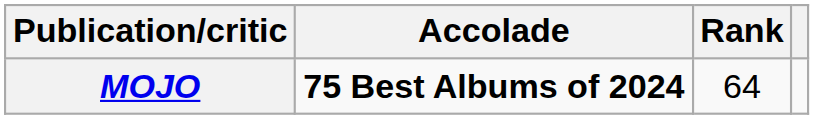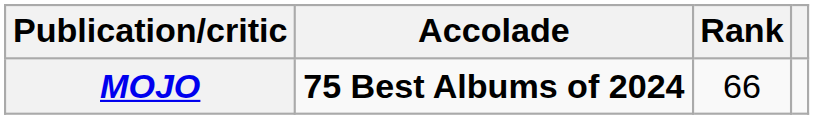MOJO | Rank: 64 -> 66
